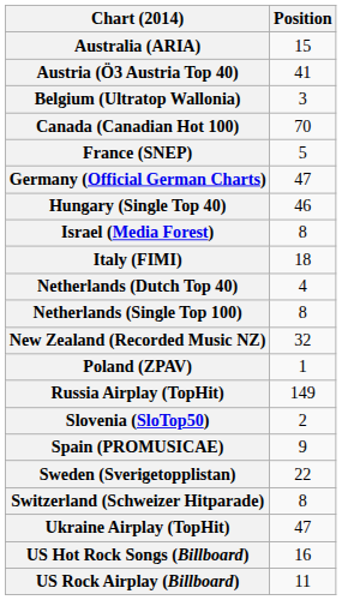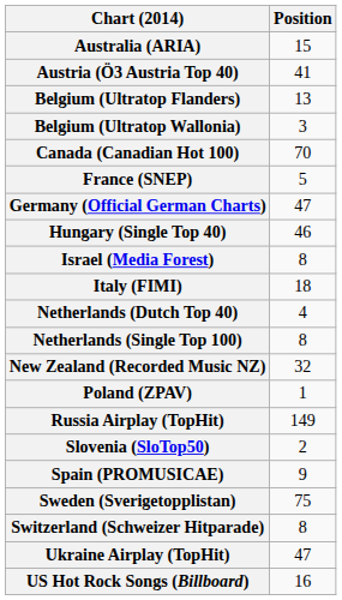+ row: Belgium (Ultratop Flanders) | 13
Sweden (Sverigetopplistan) | Position: 22 -> 75
- row: US Rock Airplay (Billboard) | 11
